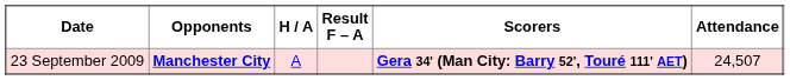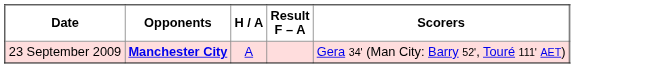- column: Attendance | 24,507
23 September 2009 | Scorers: bold -> normal
